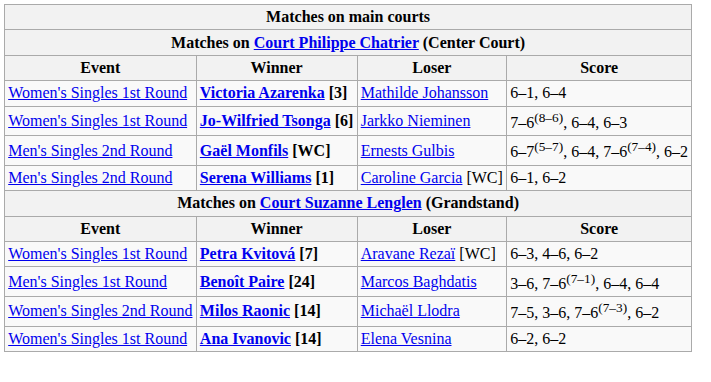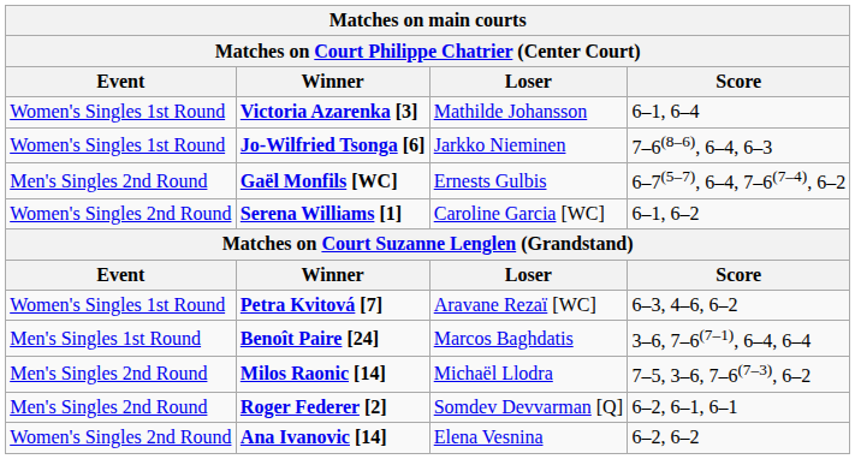Serena Williams [1] | Event: Men's Singles 2nd Round -> Women's Singles 2nd Round
Milos Raonic [14] | Event: Women's Singles 2nd Round -> Men's Singles 2nd Round
+ row: Men's Singles 2nd Round | Roger Federer [2] | Somdev Devvarman [Q] | 6–2, 6–1, 6–1
Ana Ivanovic [14] | Event: Women's Singles 1st Round -> Women's Singles 2nd Round
